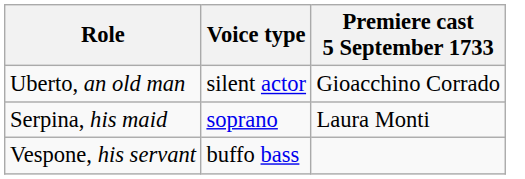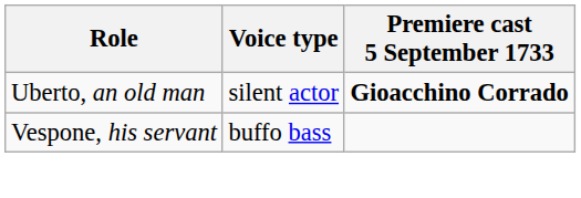Uberto, an old man | Premiere cast 5 September 1733: normal -> bold
- row: Serpina, his maid | soprano | Laura Monti
